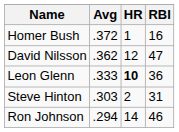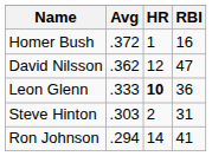Ron Johnson | RBI: 46 -> 41
